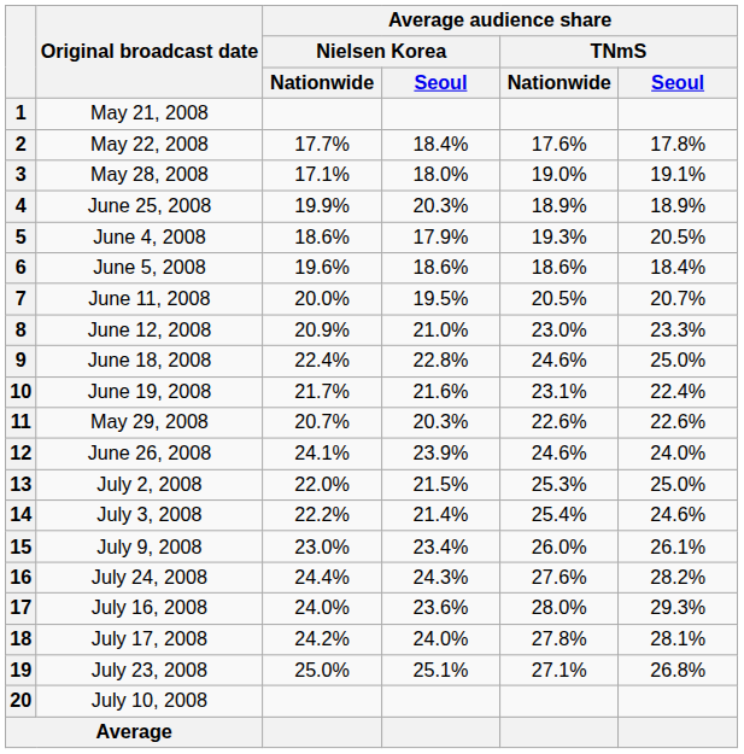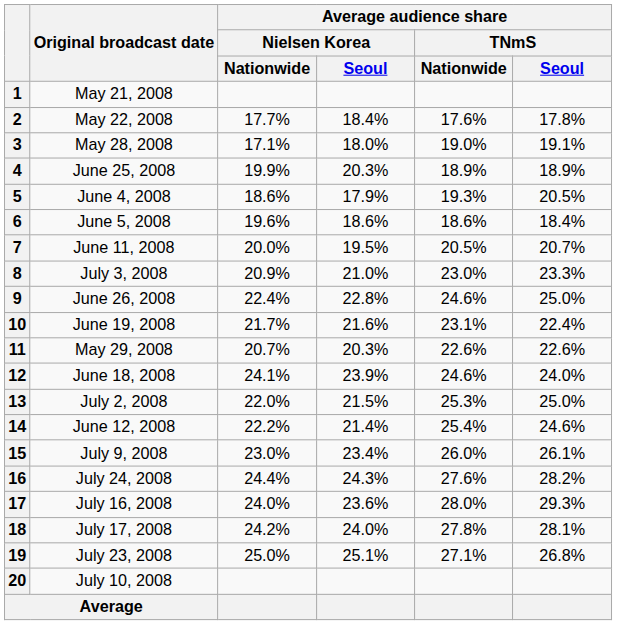8 | Original broadcast date: June 12, 2008 -> July 3, 2008
9 | Original broadcast date: June 18, 2008 -> June 26, 2008
12 | Original broadcast date: June 26, 2008 -> June 18, 2008
14 | Original broadcast date: July 3, 2008 -> June 12, 2008
